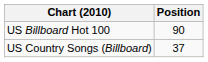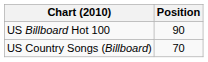US Country Songs (Billboard) | Position: 37 -> 70
